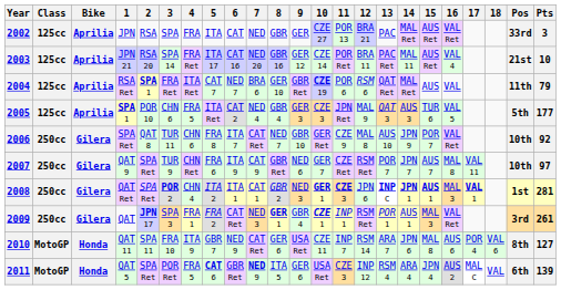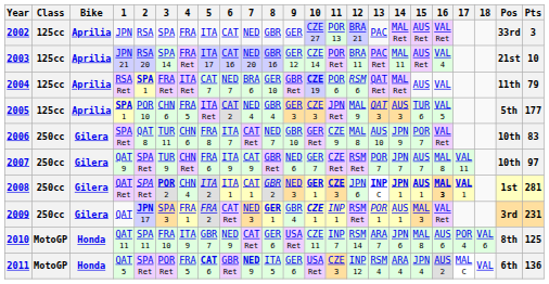2006 | Pts: 92 -> 83
2008 | 16: normal -> bold
2009 | Pts: 261 -> 231
2010 | Pts: 127 -> 125
2011 | Pts: 139 -> 136
